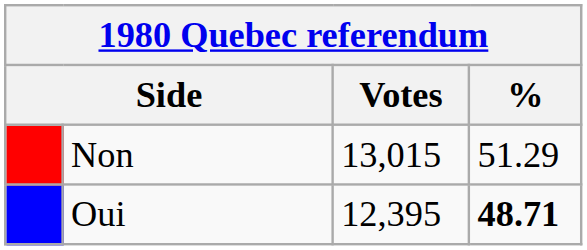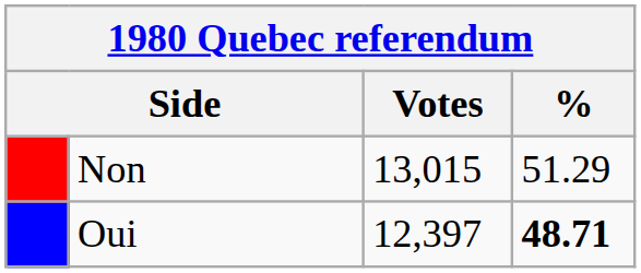Oui | Votes: 12,395 -> 12,397
